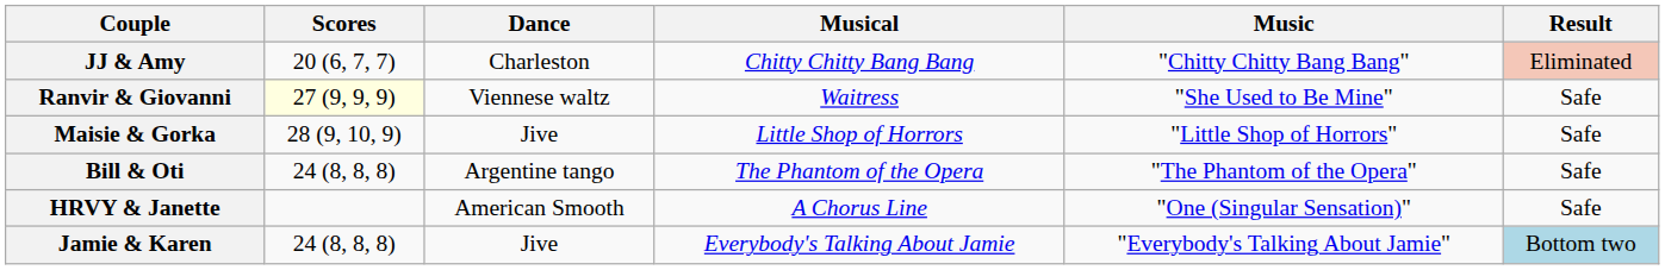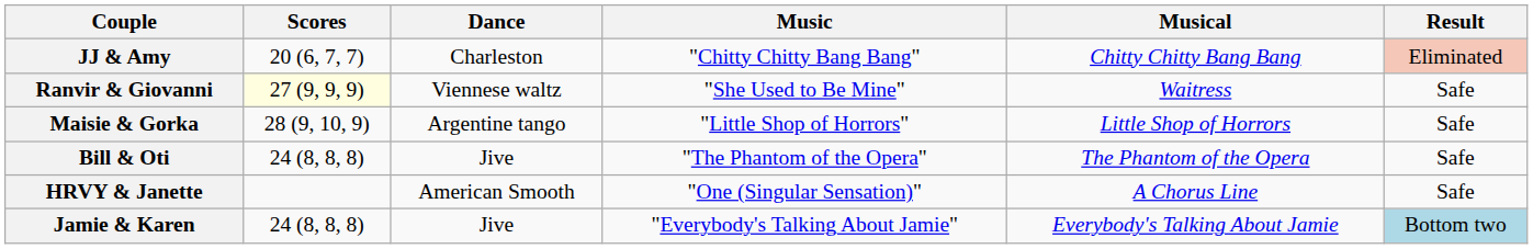columns swapped: Music <-> Musical
Maisie & Gorka | Dance: Jive -> Argentine tango
Bill & Oti | Dance: Argentine tango -> Jive
